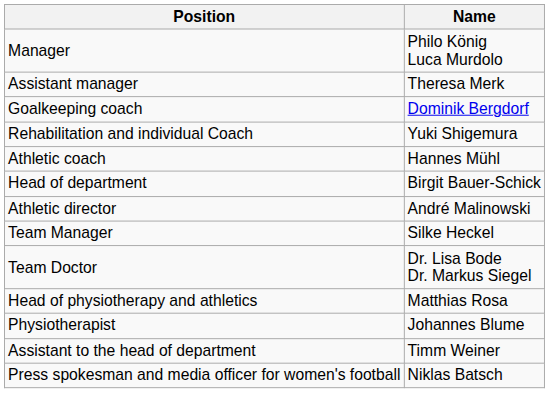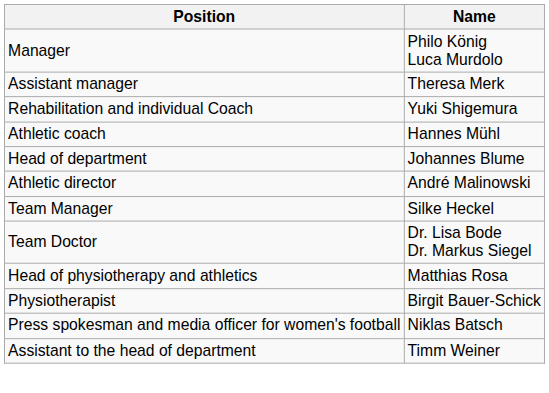- row: Goalkeeping coach | Dominik Bergdorf
Head of department | Name: Birgit Bauer-Schick -> Johannes Blume
Physiotherapist | Name: Johannes Blume -> Birgit Bauer-Schick
rows swapped: Assistant to the head of department <-> Press spokesman and media officer for women's football
